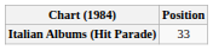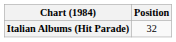Italian Albums (Hit Parade) | Position: 33 -> 32
